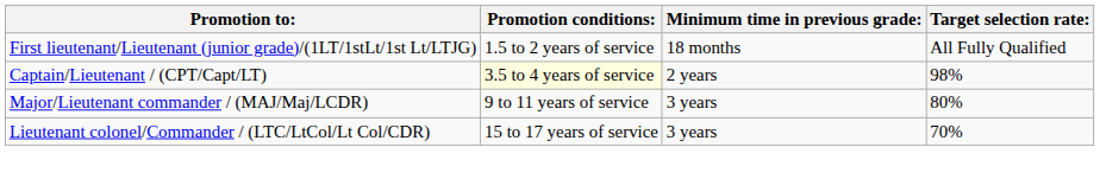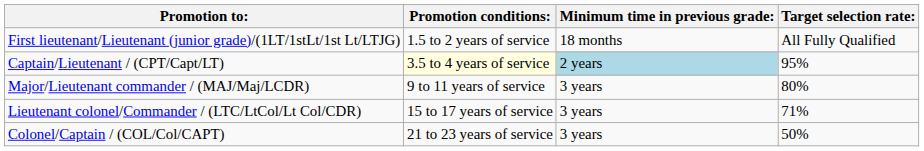Captain/Lieutenant / (CPT/Capt/LT) | Minimum time in previous grade:: no background -> lightblue background
Captain/Lieutenant / (CPT/Capt/LT) | Target selection rate:: 98% -> 95%
Lieutenant colonel/Commander / (LTC/LtCol/Lt Col/CDR) | Target selection rate:: 70% -> 71%
+ row: Colonel/Captain / (COL/Col/CAPT) | 21 to 23 years of service | 3 years | 50%
